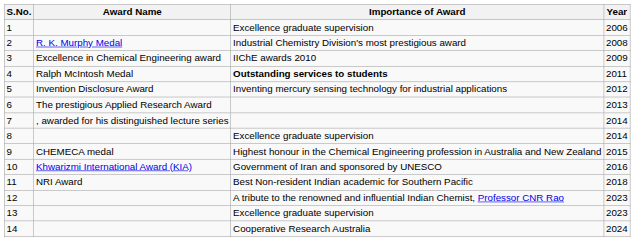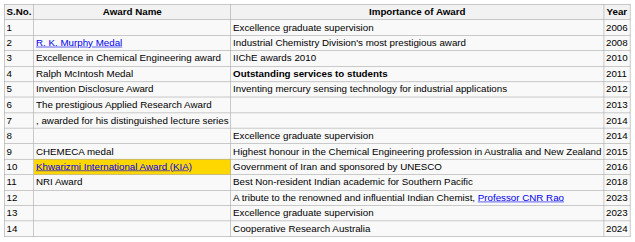3 | Year: 2009 -> 2010
10 | Award Name: no background -> gold background
